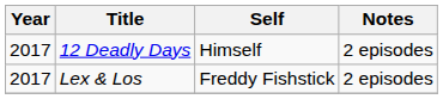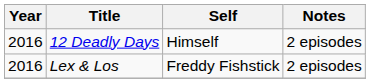12 Deadly Days | Year: 2017 -> 2016
Lex & Los | Year: 2017 -> 2016
